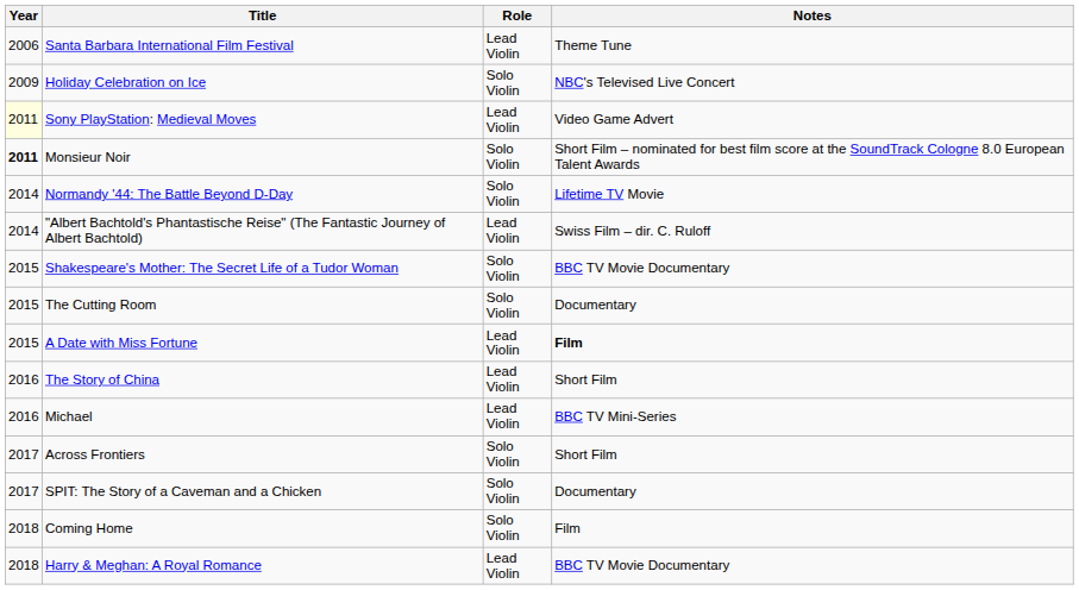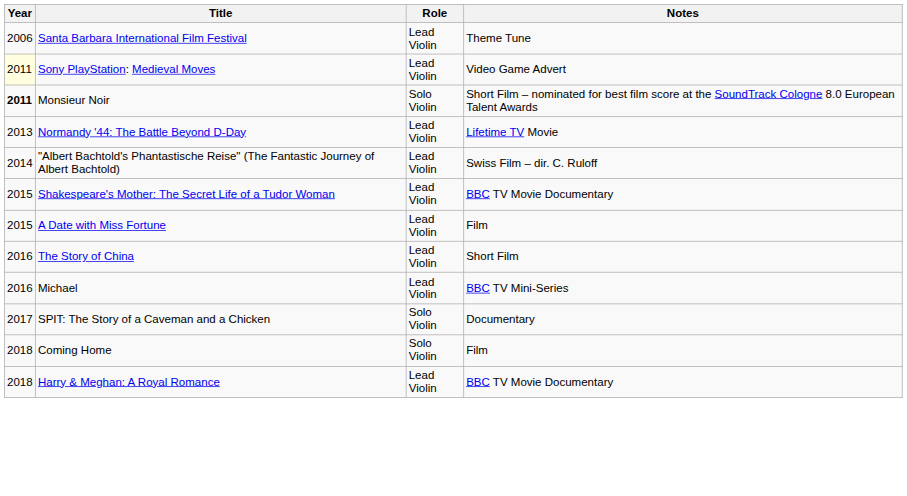- row: 2009 | Holiday Celebration on Ice | Solo Violin | NBC's Televised Live Concert
Normandy '44: The Battle Beyond D-Day | Year: 2014 -> 2013
Normandy '44: The Battle Beyond D-Day | Role: Solo Violin -> Lead Violin
Shakespeare's Mother: The Secret Life of a Tudor Woman | Role: Solo Violin -> Lead Violin
- row: 2015 | The Cutting Room | Solo Violin | Documentary
A Date with Miss Fortune | Notes: bold -> normal
- row: 2017 | Across Frontiers | Solo Violin | Short Film
